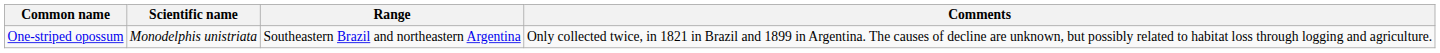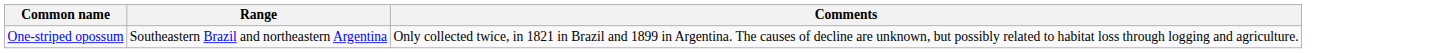- column: Scientific name | Monodelphis unistriata
